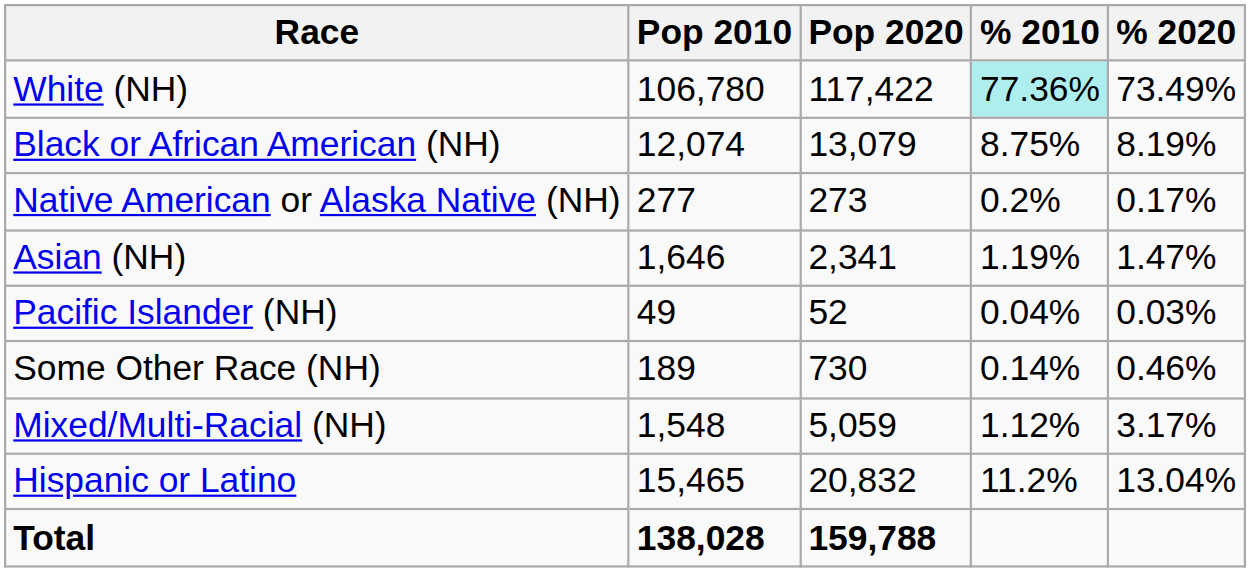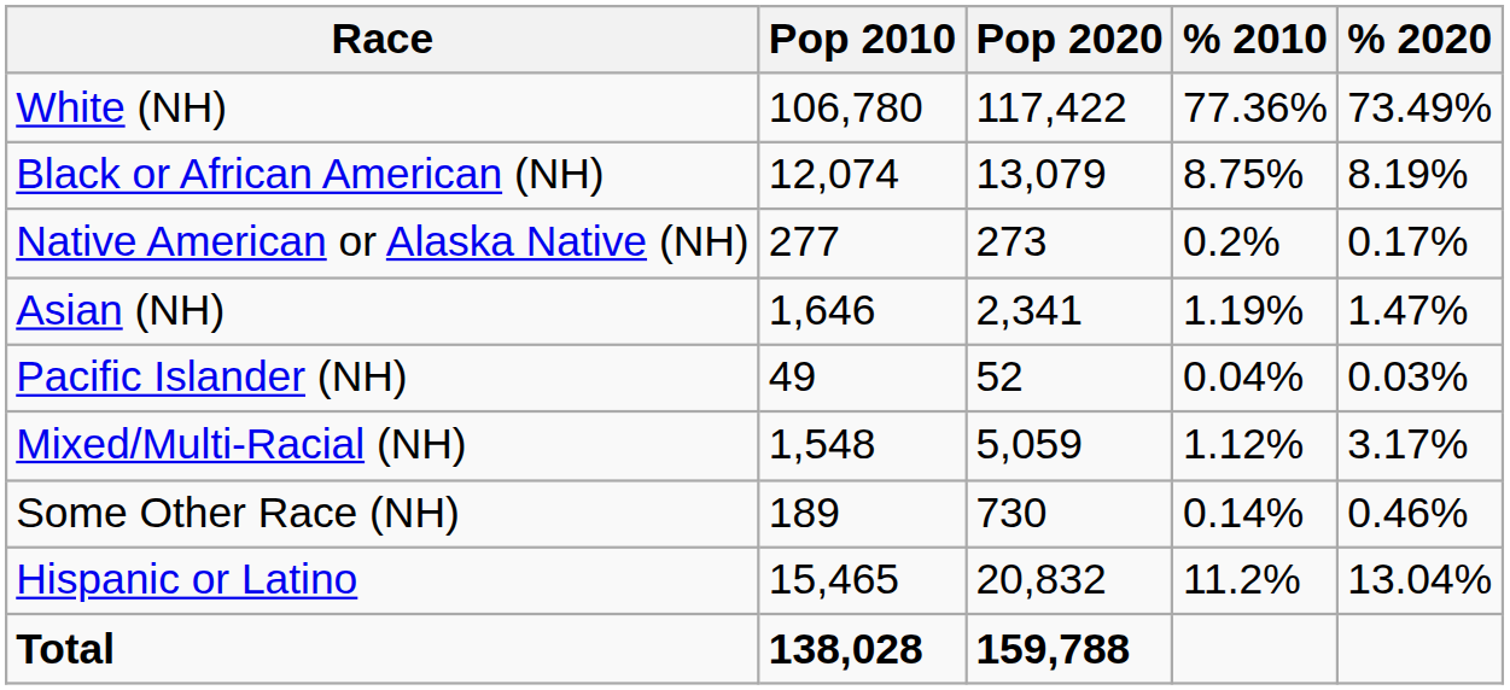White (NH) | % 2010: paleturquoise background -> no background
rows swapped: Some Other Race (NH) <-> Mixed/Multi-Racial (NH)
